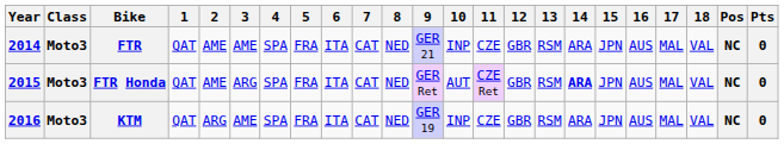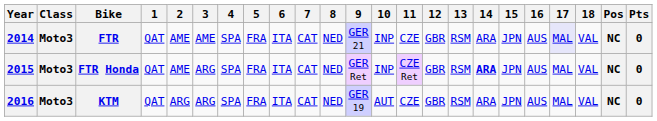FTR | 17: no background -> lavender background
FTR Honda | 10: AUT -> INP
KTM | 3: AME -> ARG
KTM | 10: INP -> AUT
